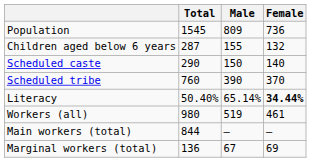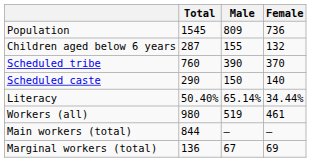rows swapped: Scheduled caste <-> Scheduled tribe
Literacy | Female: bold -> normal
